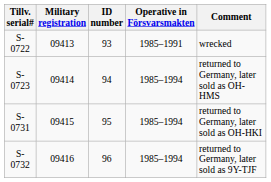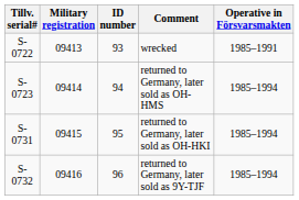columns swapped: Operative in Försvarsmakten <-> Comment
